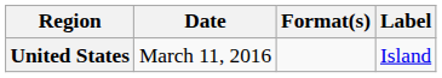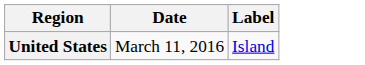- column: Format(s)
